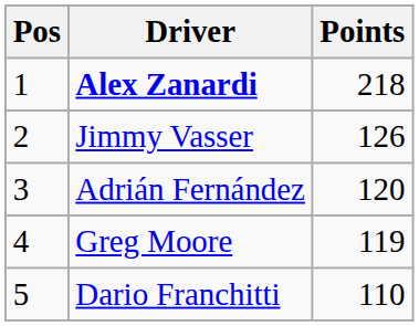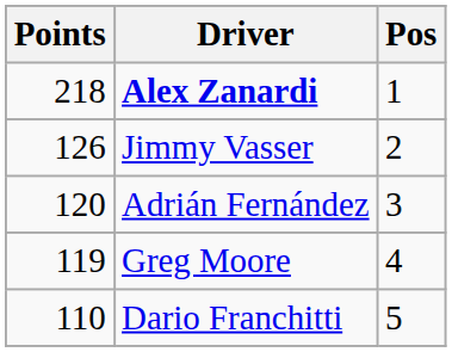columns swapped: Pos <-> Points
